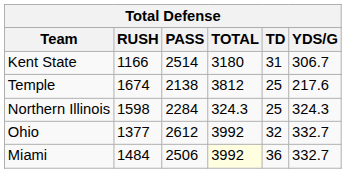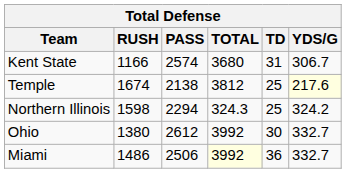Kent State | PASS: 2514 -> 2574
Kent State | TOTAL: 3180 -> 3680
Temple | YDS/G: no background -> lightyellow background
Northern Illinois | PASS: 2284 -> 2294
Northern Illinois | YDS/G: 324.3 -> 324.2
Ohio | RUSH: 1377 -> 1380
Ohio | TD: 32 -> 30
Miami | RUSH: 1484 -> 1486
